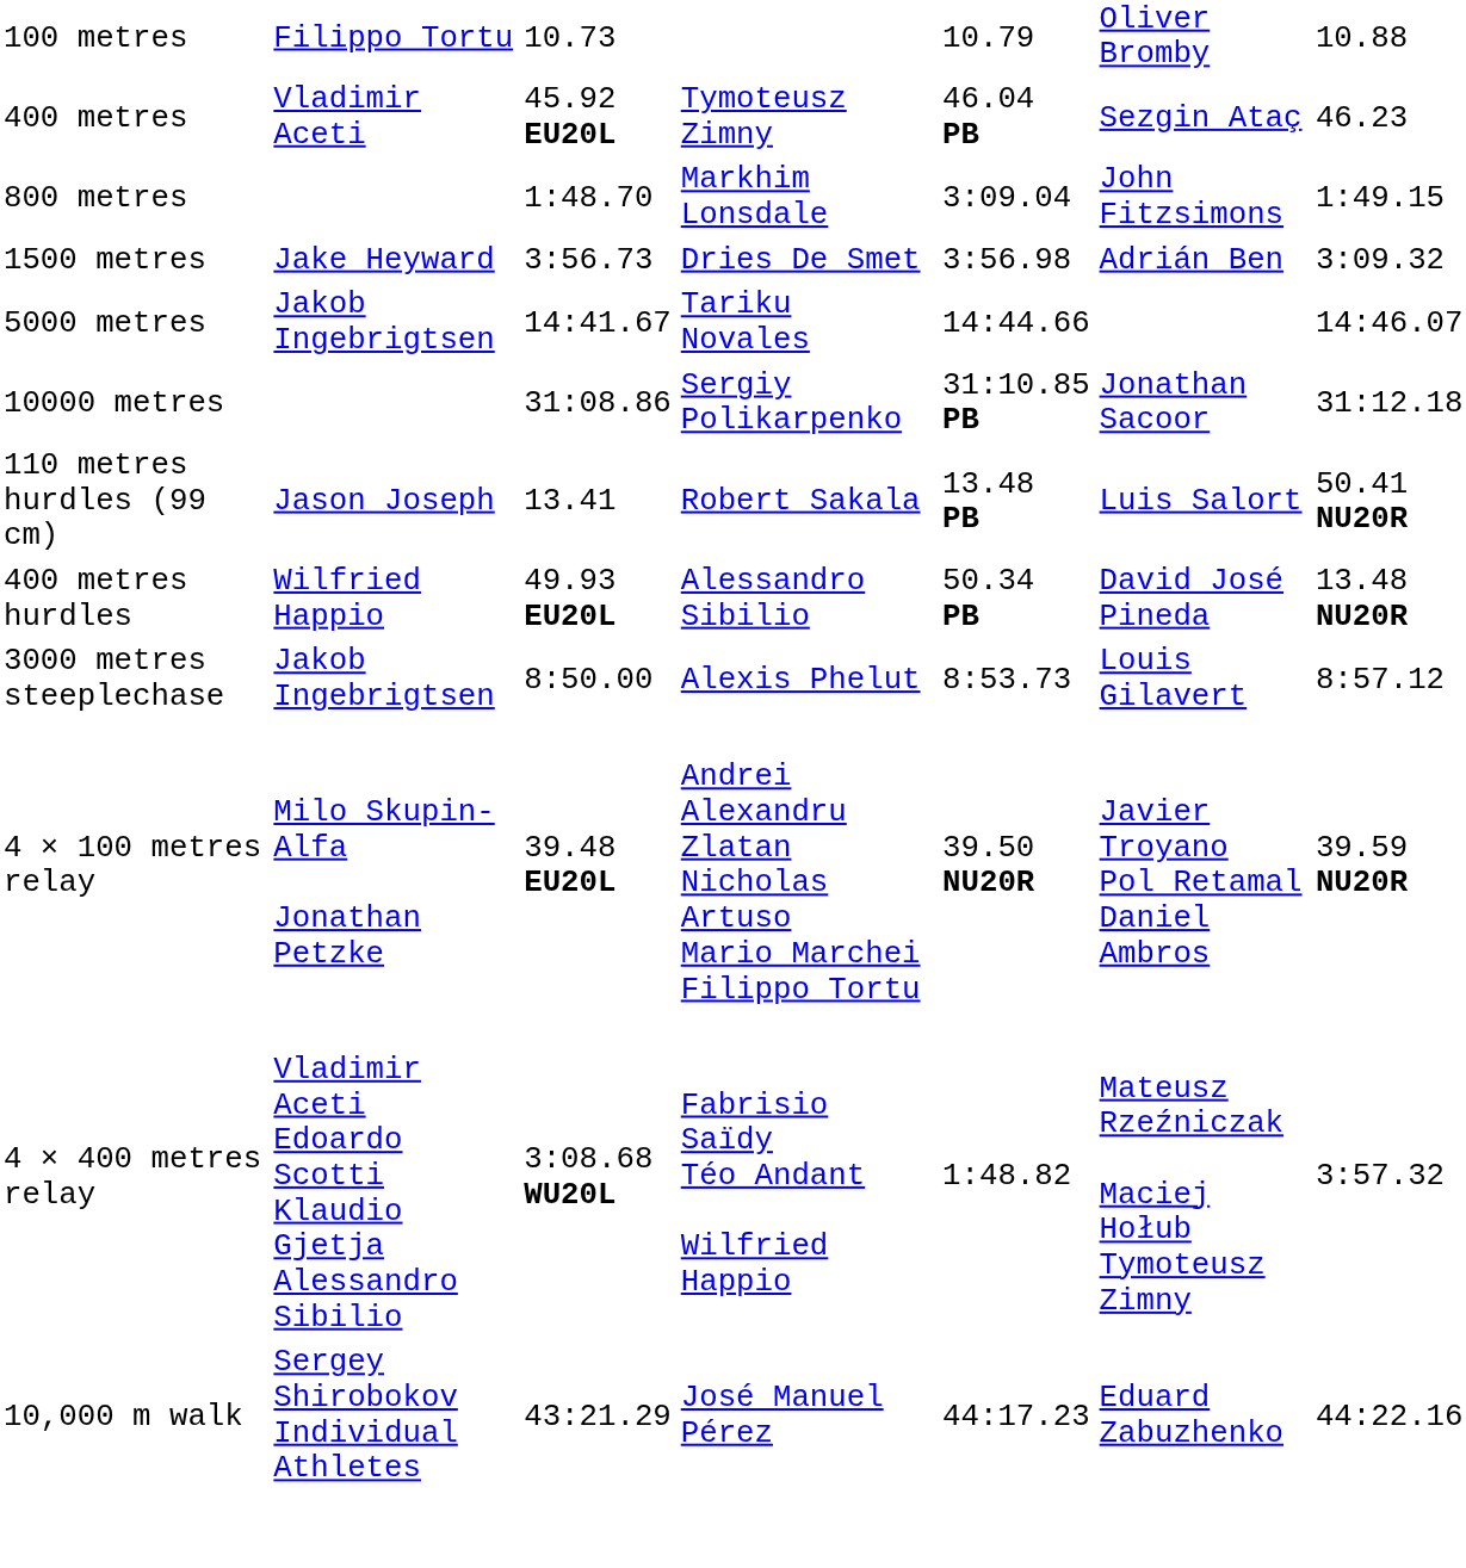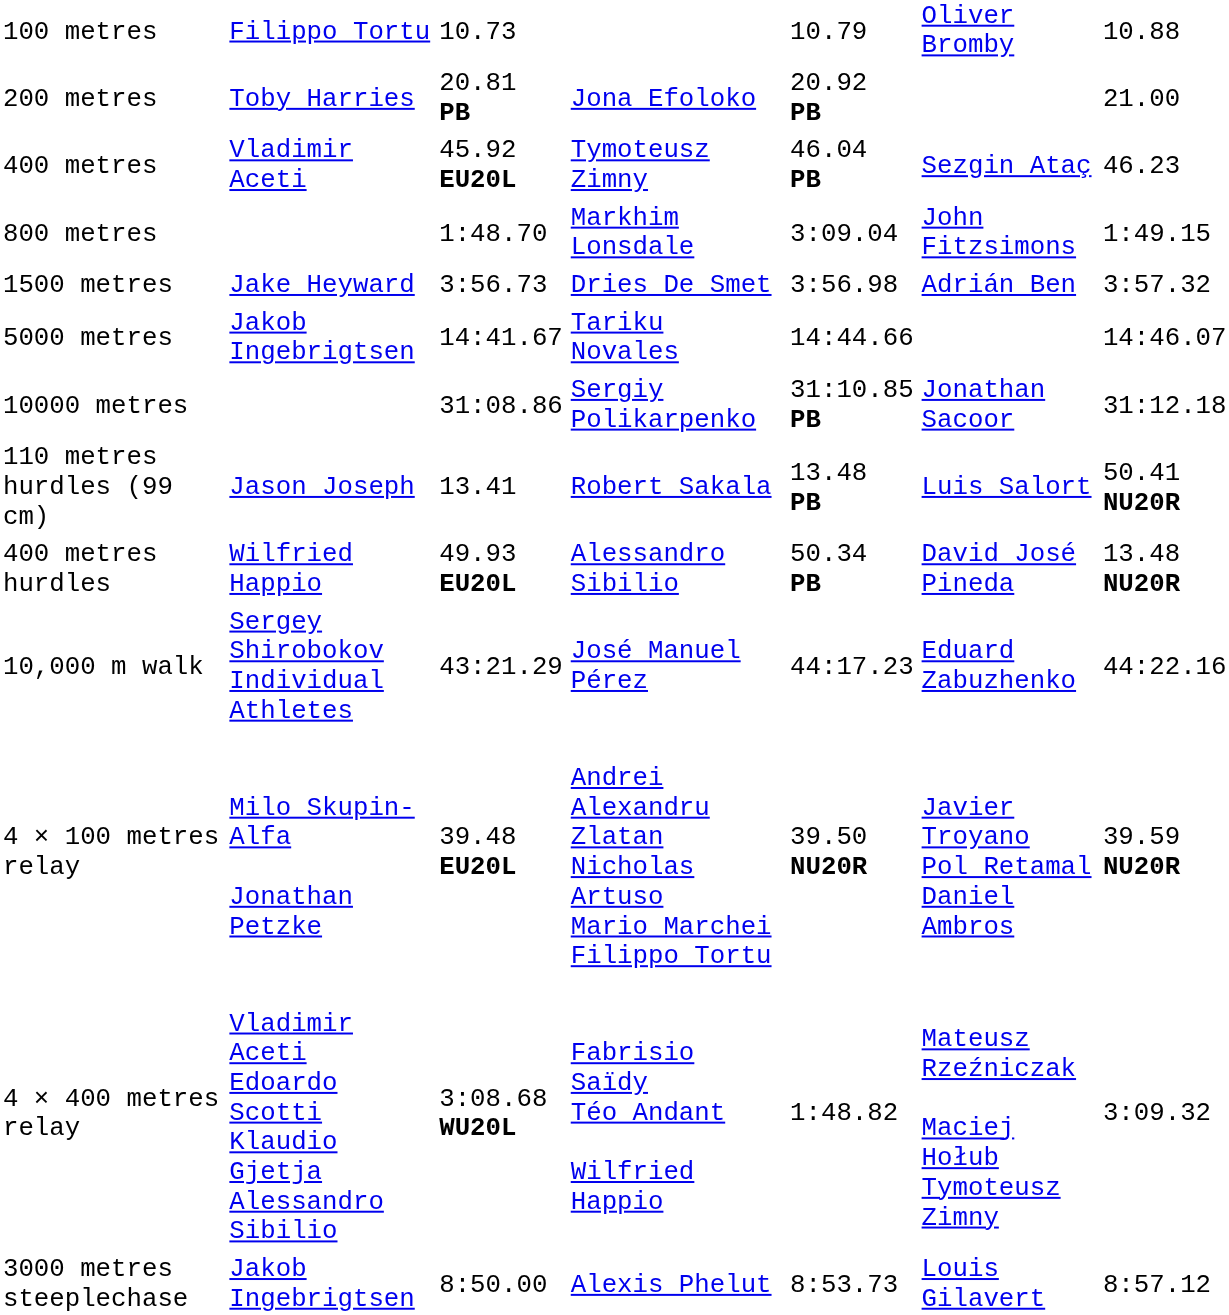+ row: 200 metres | Toby Harries | 20.81 PB | Jona Efoloko | 20.92 PB | 21.00
1500 metres | column 7: 3:09.32 -> 3:57.32
rows swapped: 3000 metres steeplechase <-> 10,000 m walk
4 × 400 metres relay | column 7: 3:57.32 -> 3:09.32
